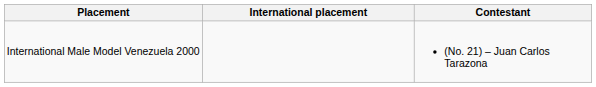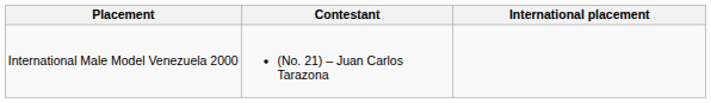columns swapped: Contestant <-> International placement
